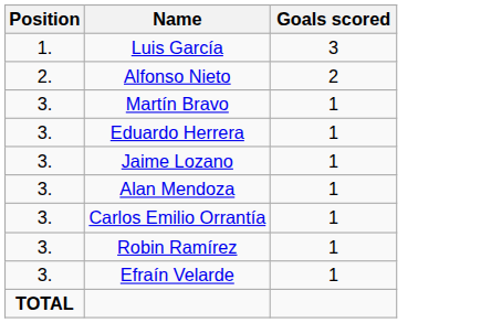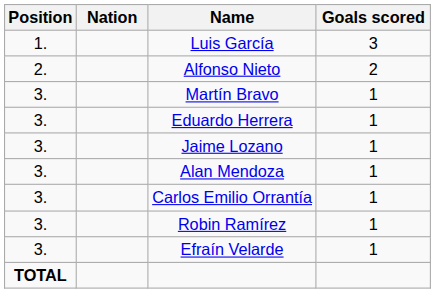+ column: Nation
